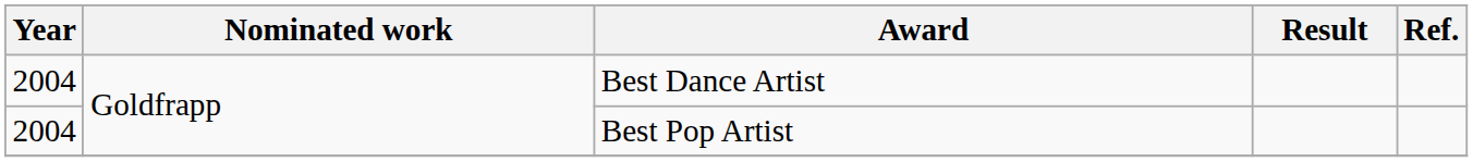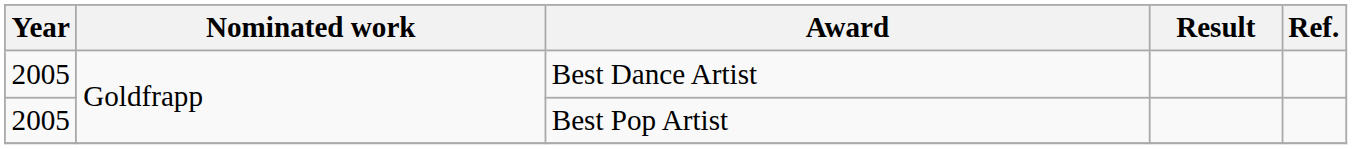Best Dance Artist | Year: 2004 -> 2005
Best Pop Artist | Year: 2004 -> 2005
